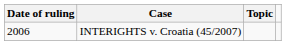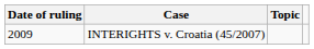INTERIGHTS v. Croatia (45/2007) | Date of ruling: 2006 -> 2009
